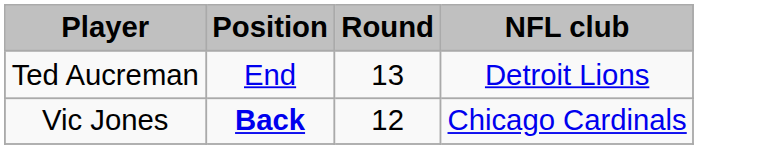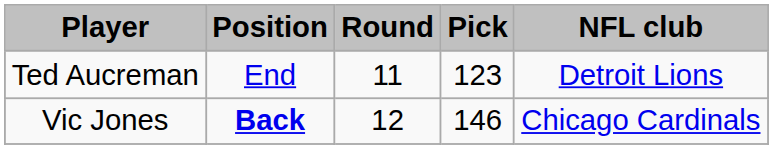+ column: Pick | 123 | 146
Ted Aucreman | Round: 13 -> 11
